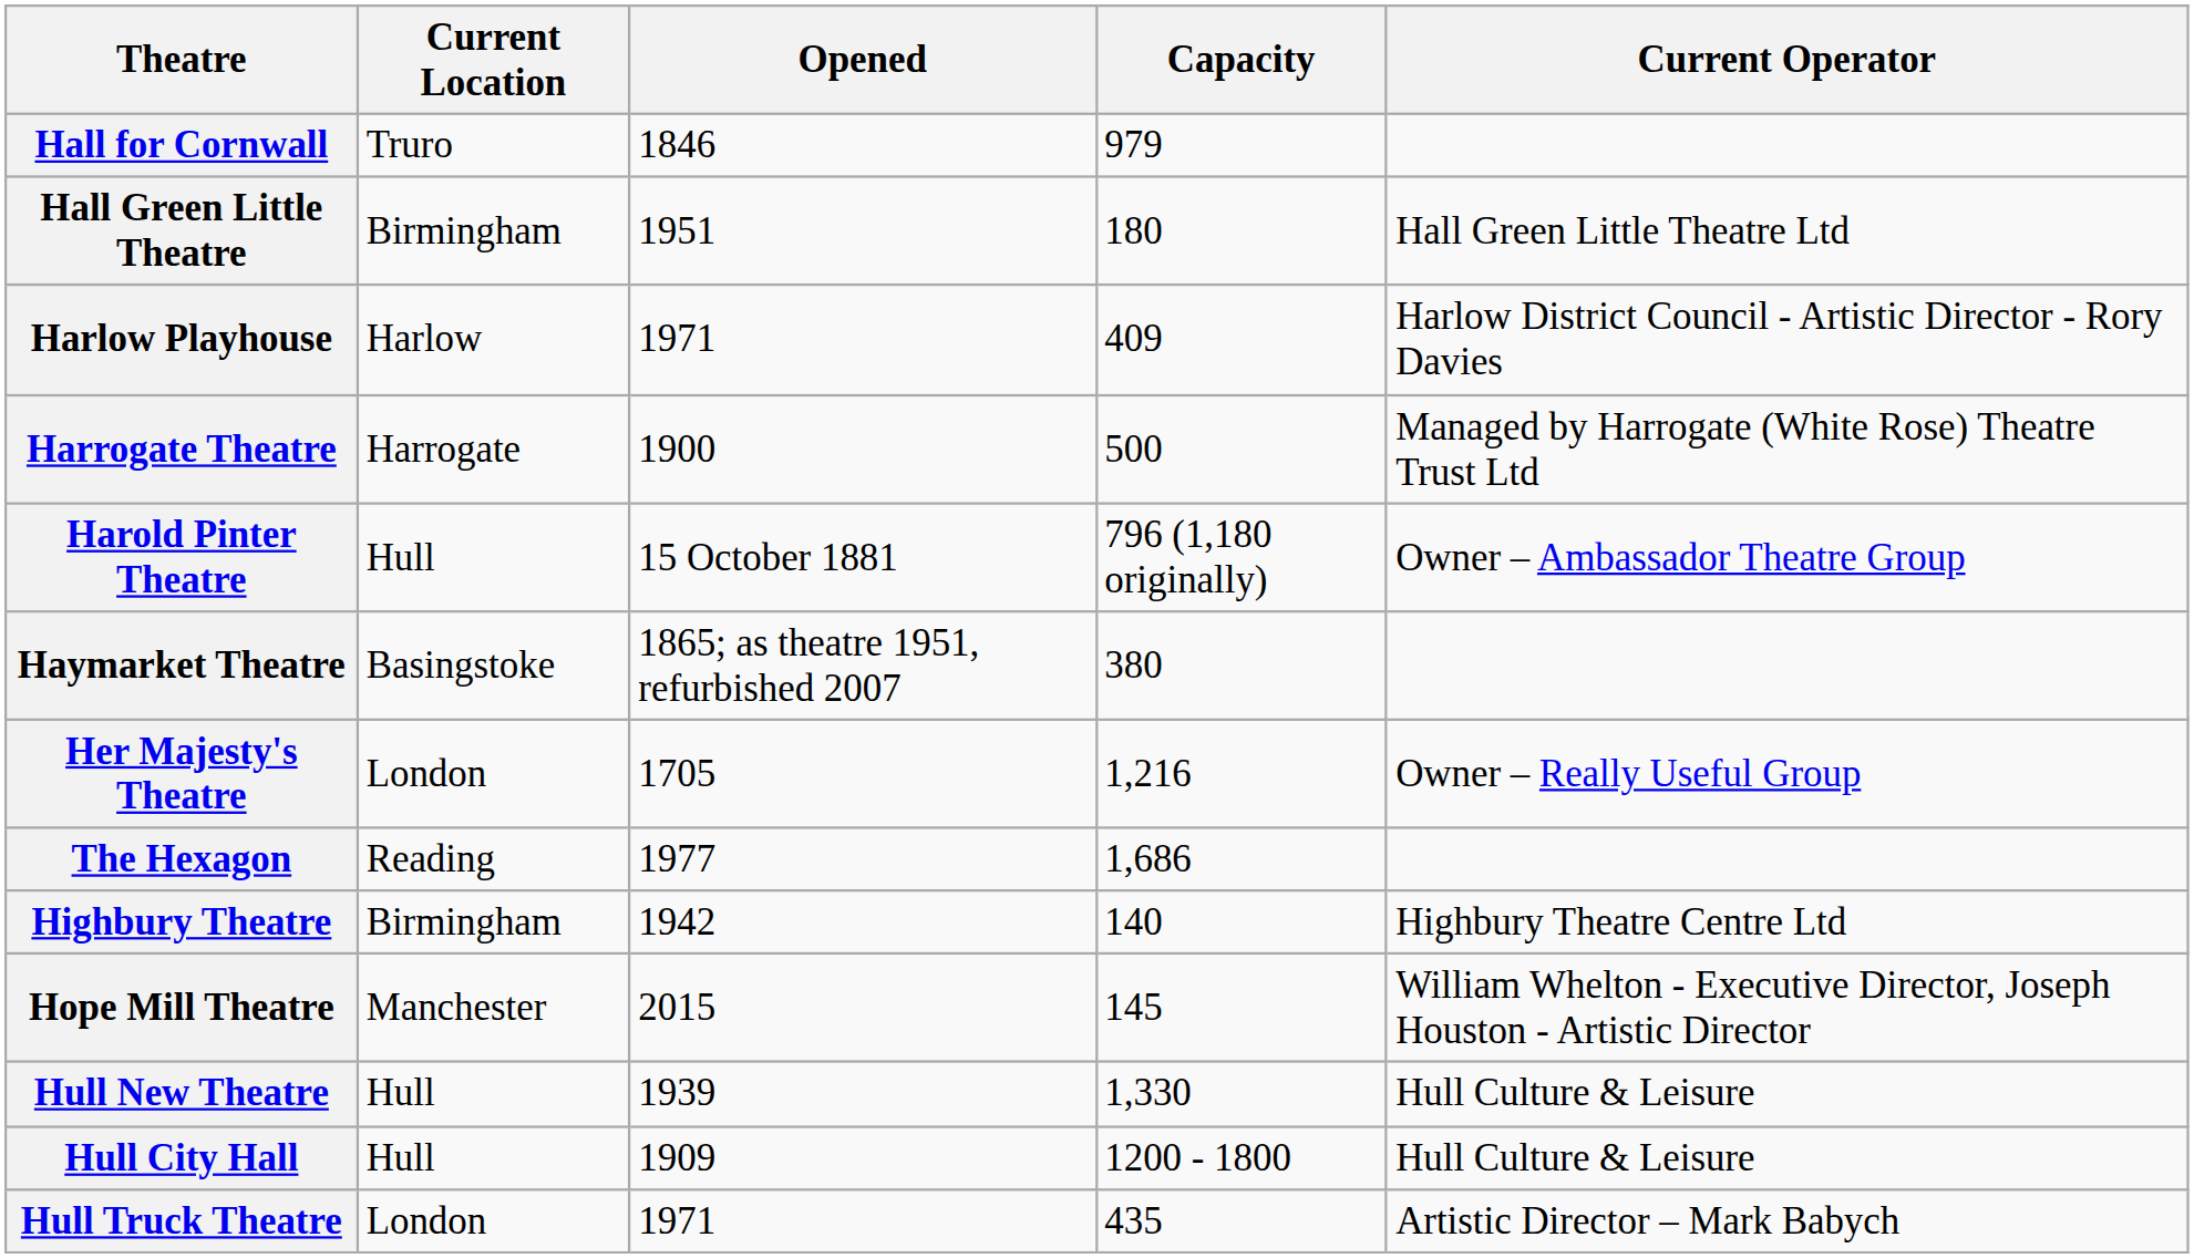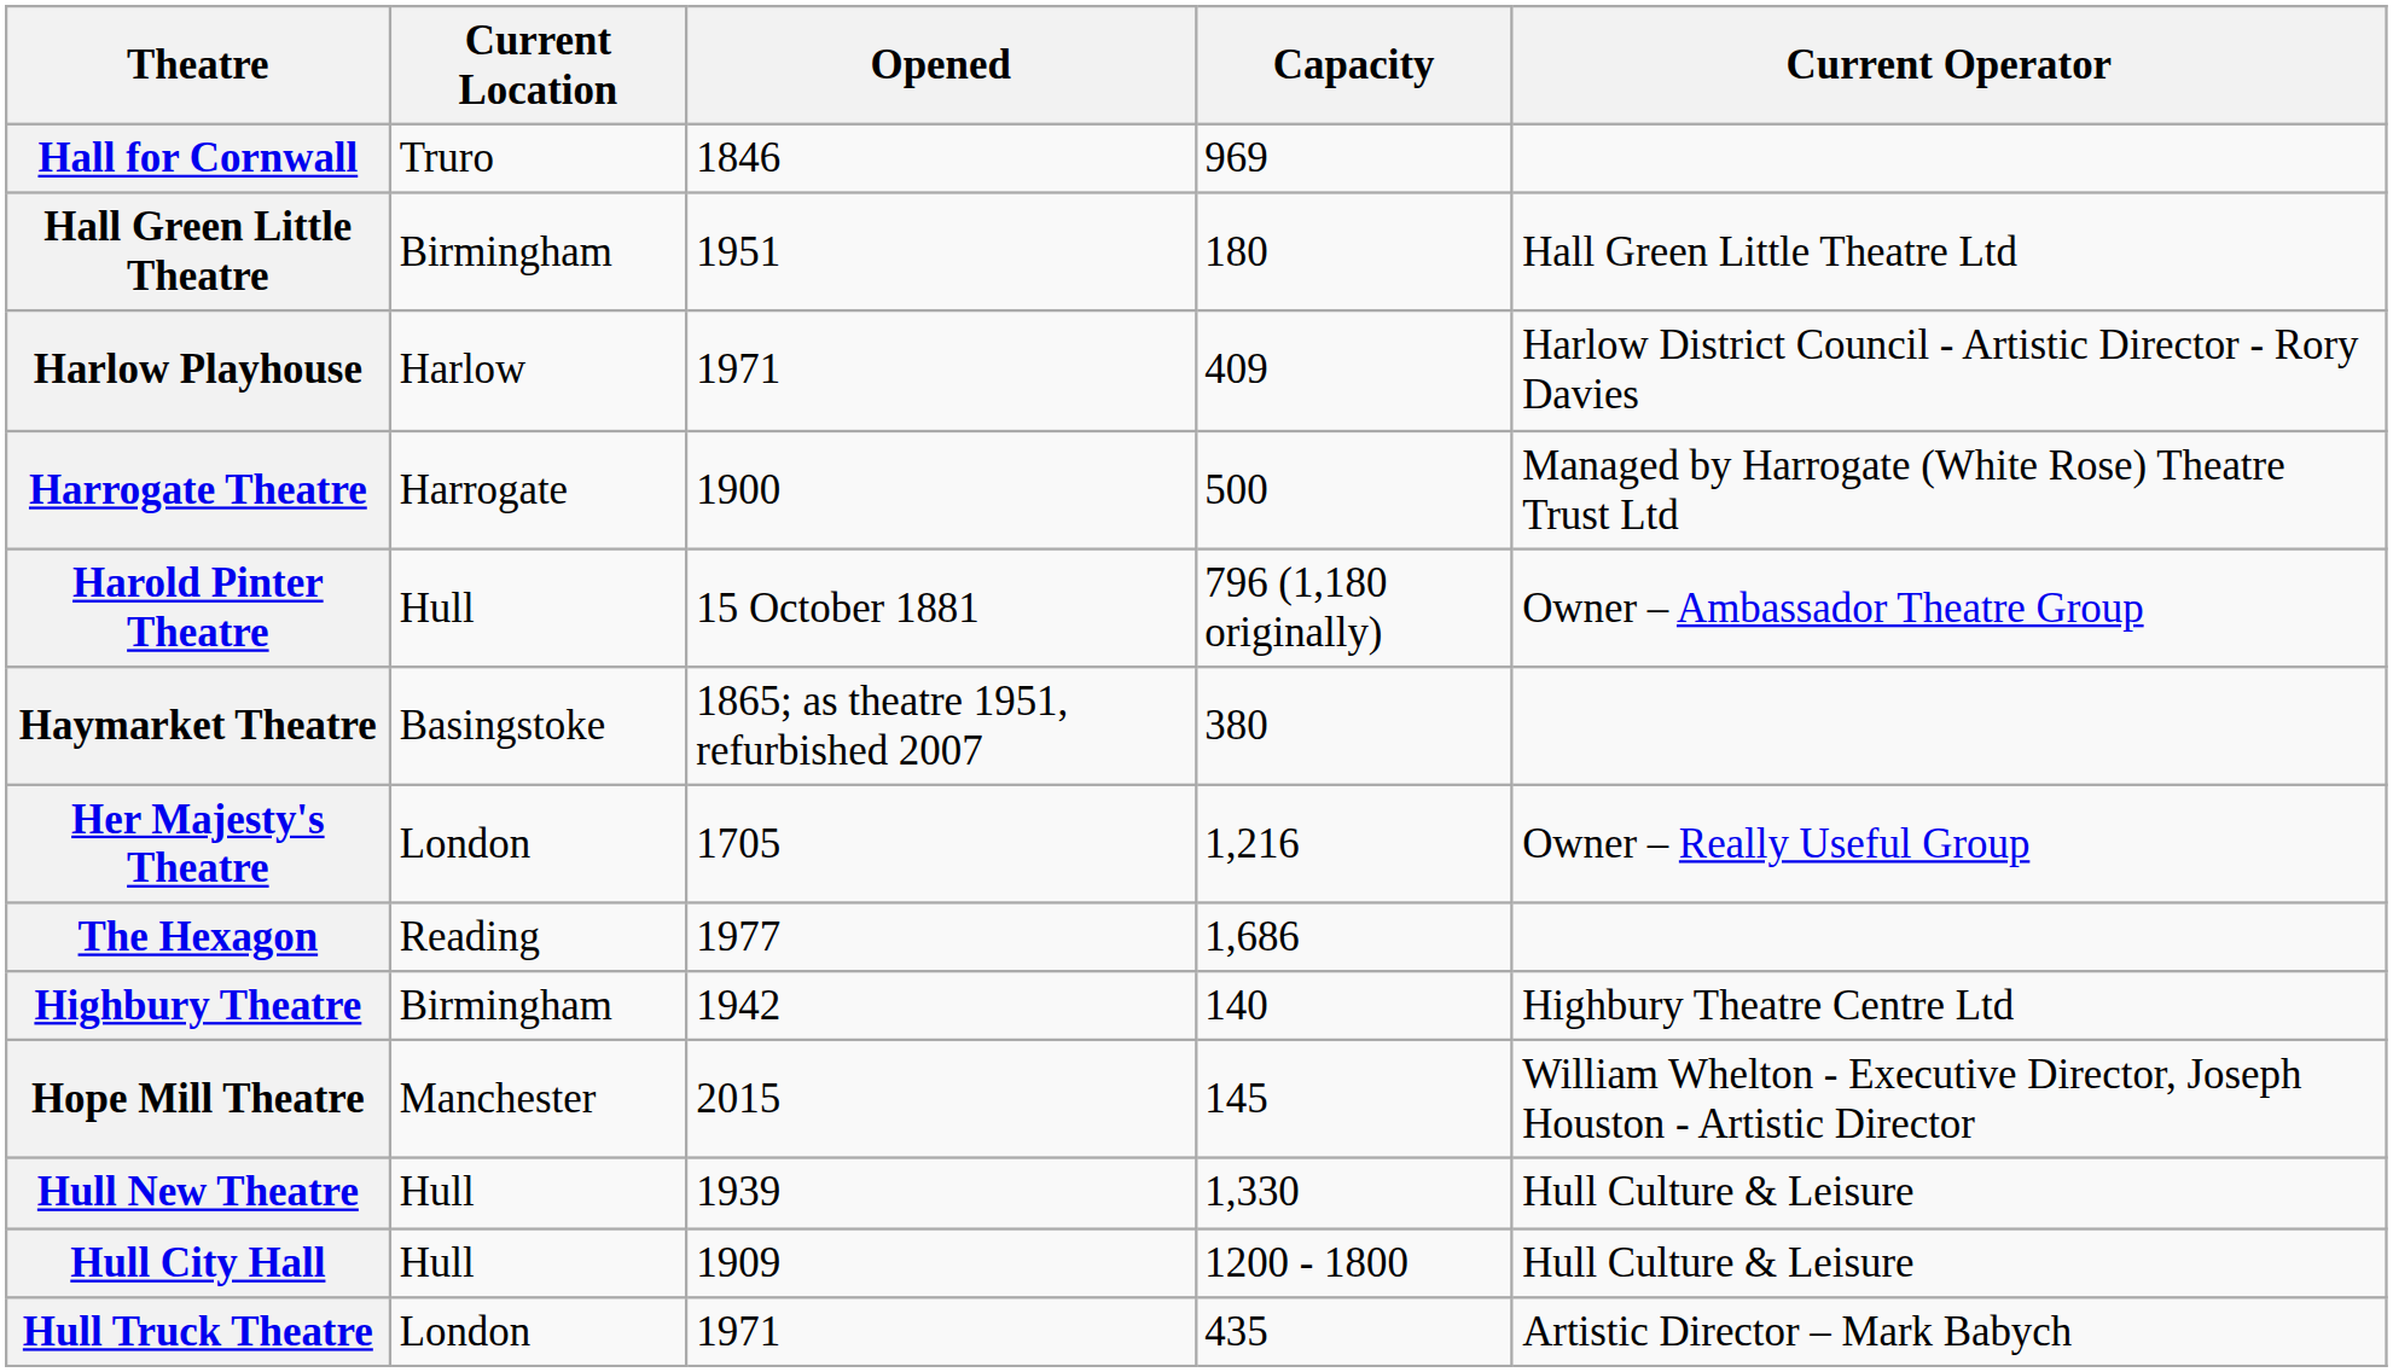Hall for Cornwall | Capacity: 979 -> 969
